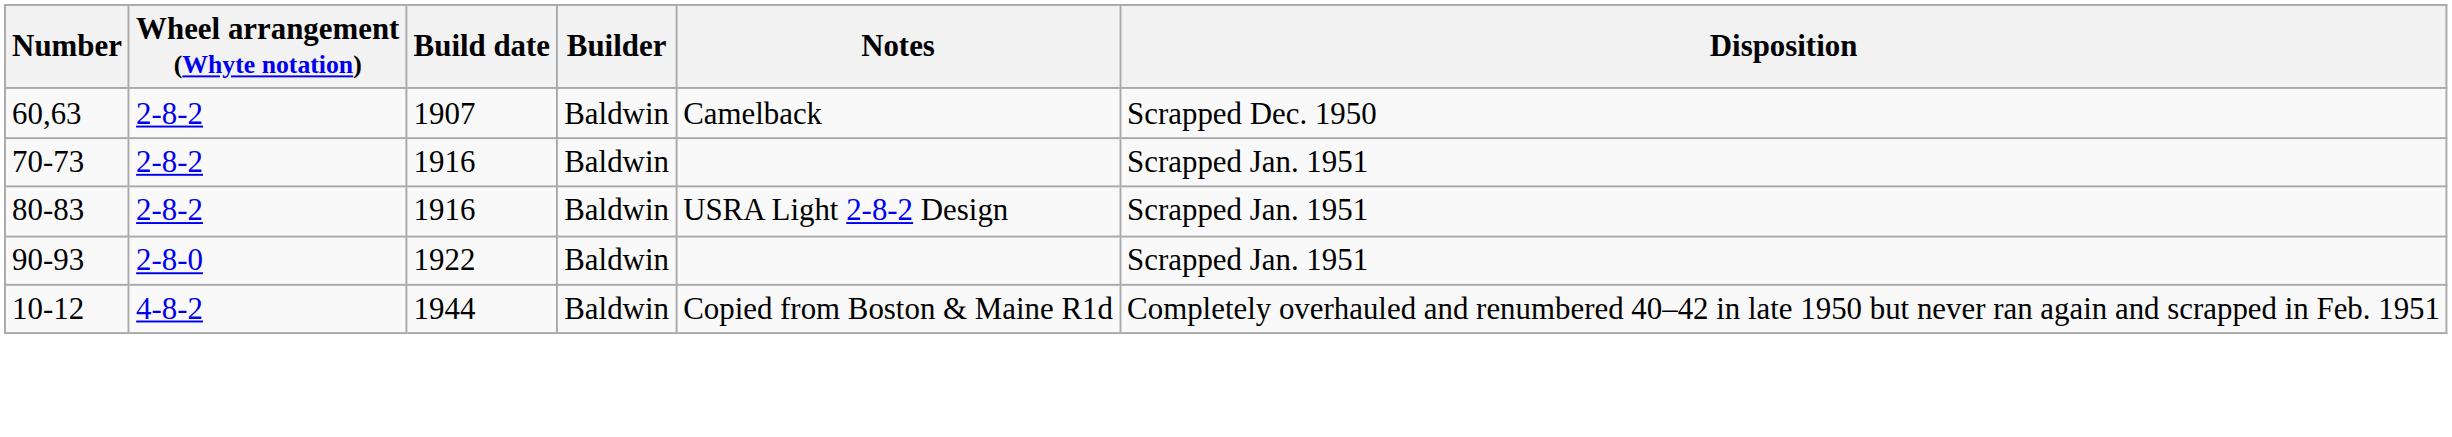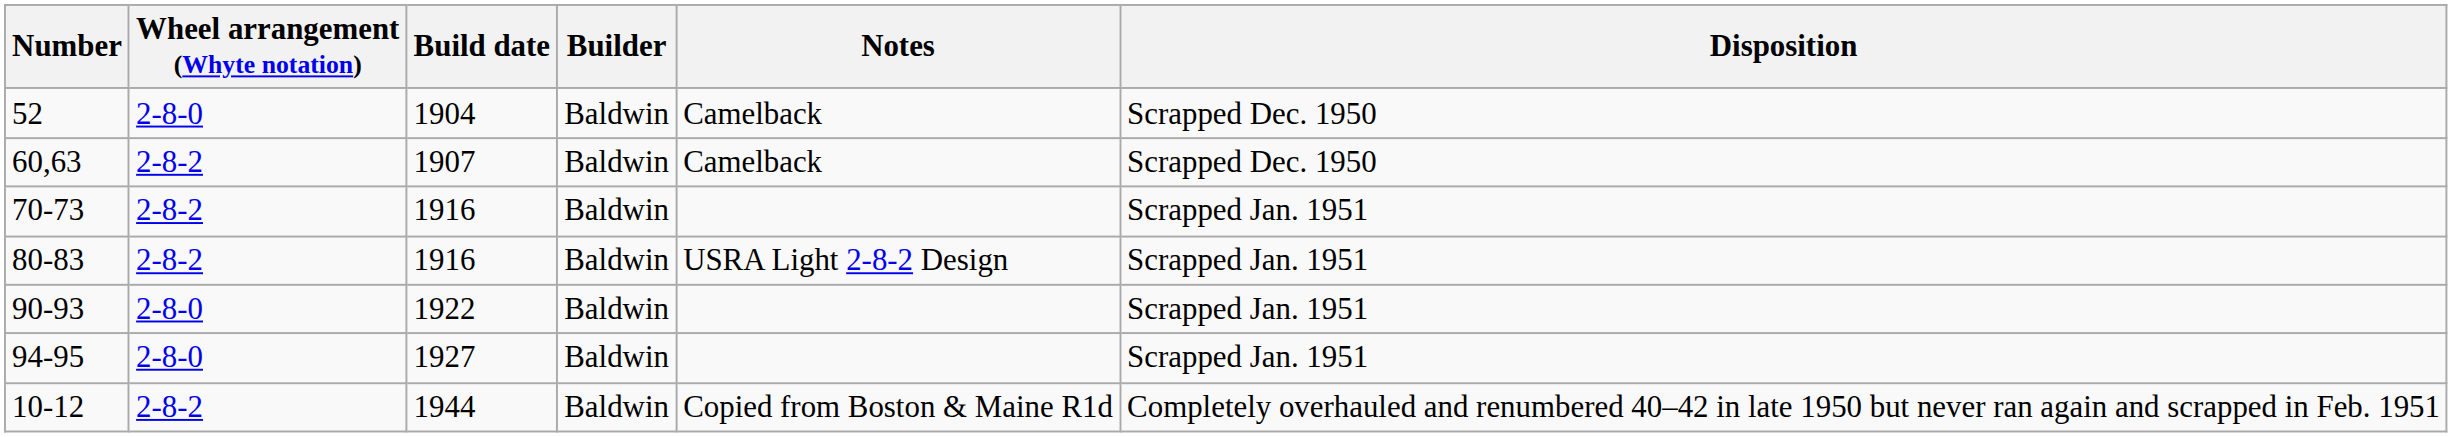+ row: 52 | 2-8-0 | 1904 | Baldwin | Camelback | Scrapped Dec. 1950
+ row: 94-95 | 2-8-0 | 1927 | Baldwin | Scrapped Jan. 1951
10-12 | Wheel arrangement (Whyte notation): 4-8-2 -> 2-8-2
